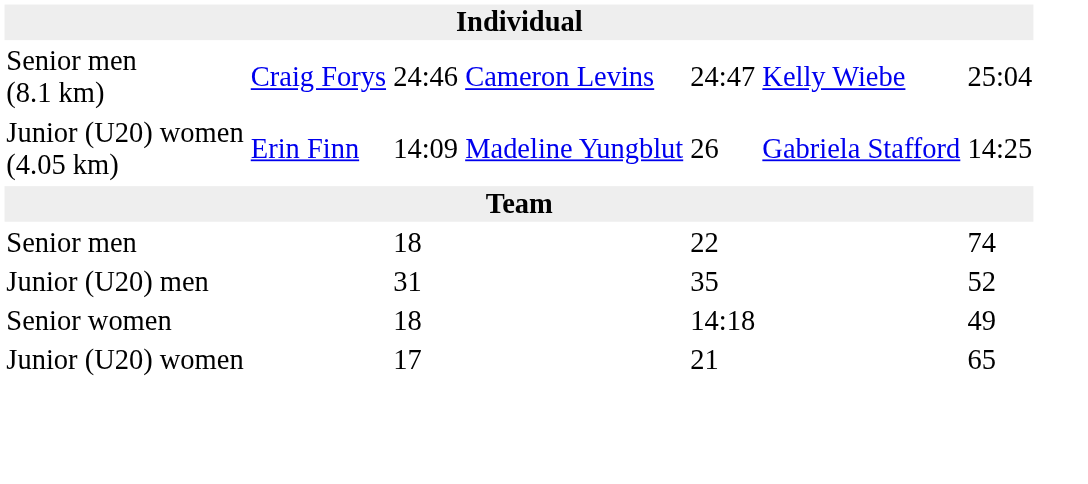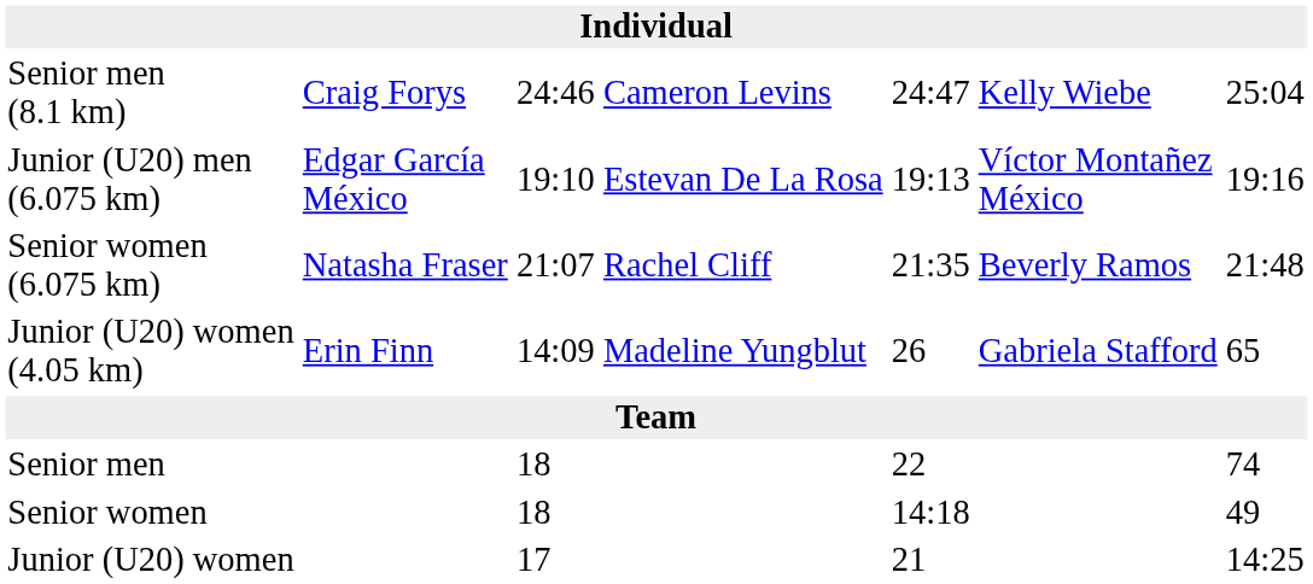+ row: Junior (U20) men (6.075 km) | Edgar García México | 19:10 | Estevan De La Rosa | 19:13 | Víctor Montañez México | 19:16
+ row: Senior women (6.075 km) | Natasha Fraser | 21:07 | Rachel Cliff | 21:35 | Beverly Ramos | 21:48
Junior (U20) women (4.05 km) | column 7: 14:25 -> 65
- row: Junior (U20) men | 31 | 35 | 52
Junior (U20) women | column 7: 65 -> 14:25
